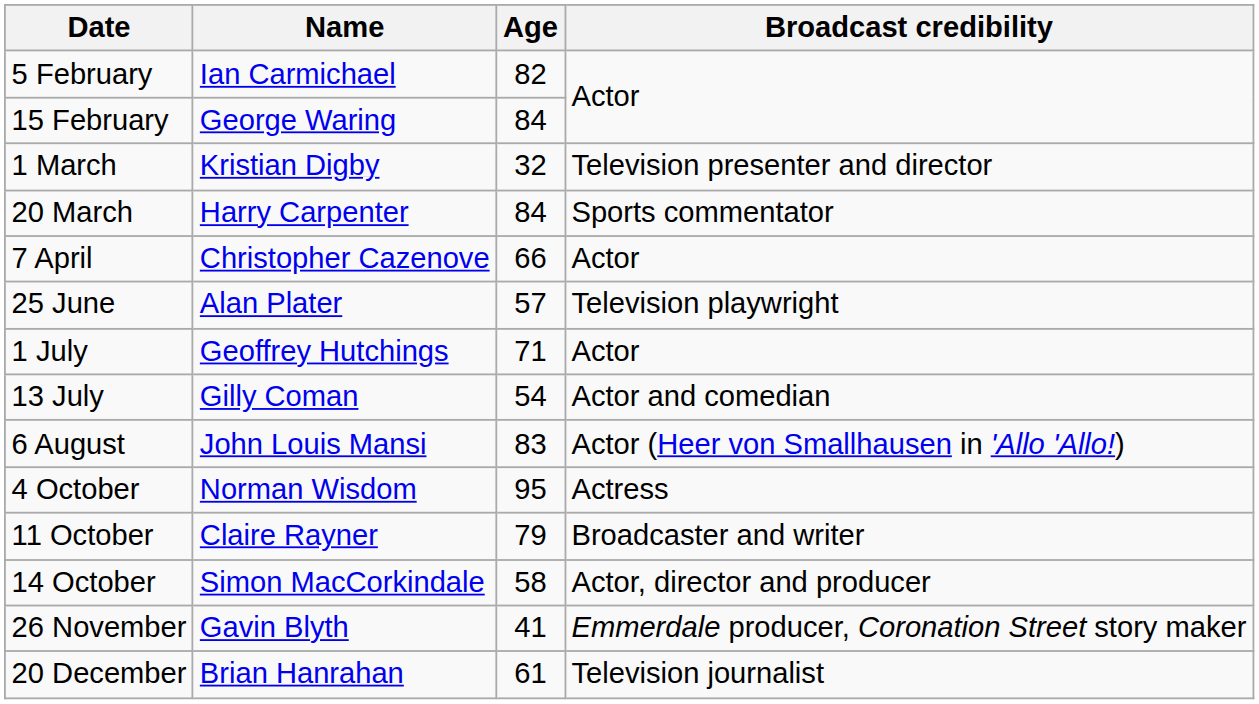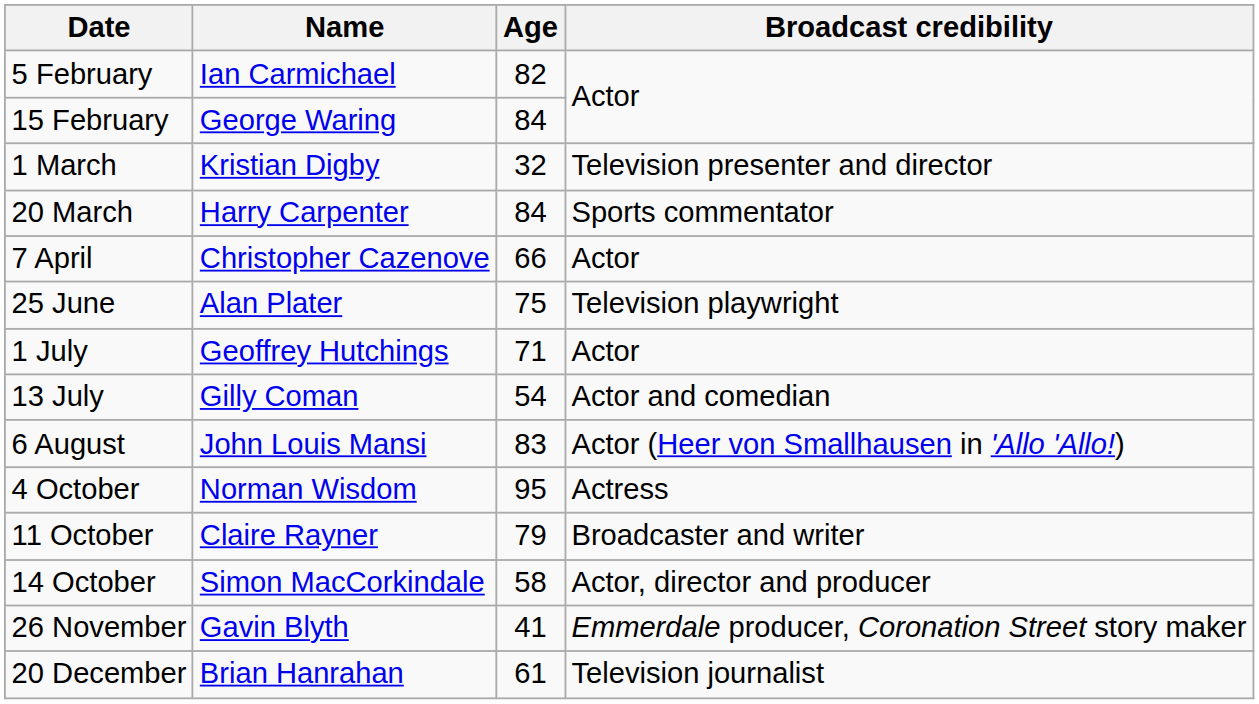25 June | Age: 57 -> 75
